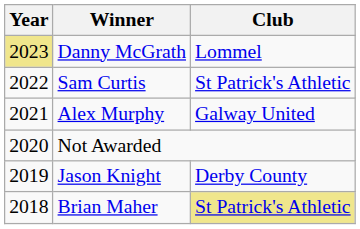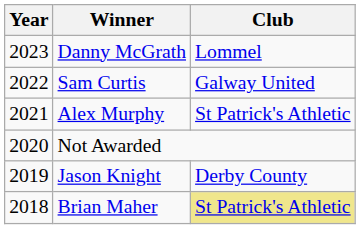Danny McGrath | Year: khaki background -> no background
Sam Curtis | Club: St Patrick's Athletic -> Galway United
Alex Murphy | Club: Galway United -> St Patrick's Athletic
